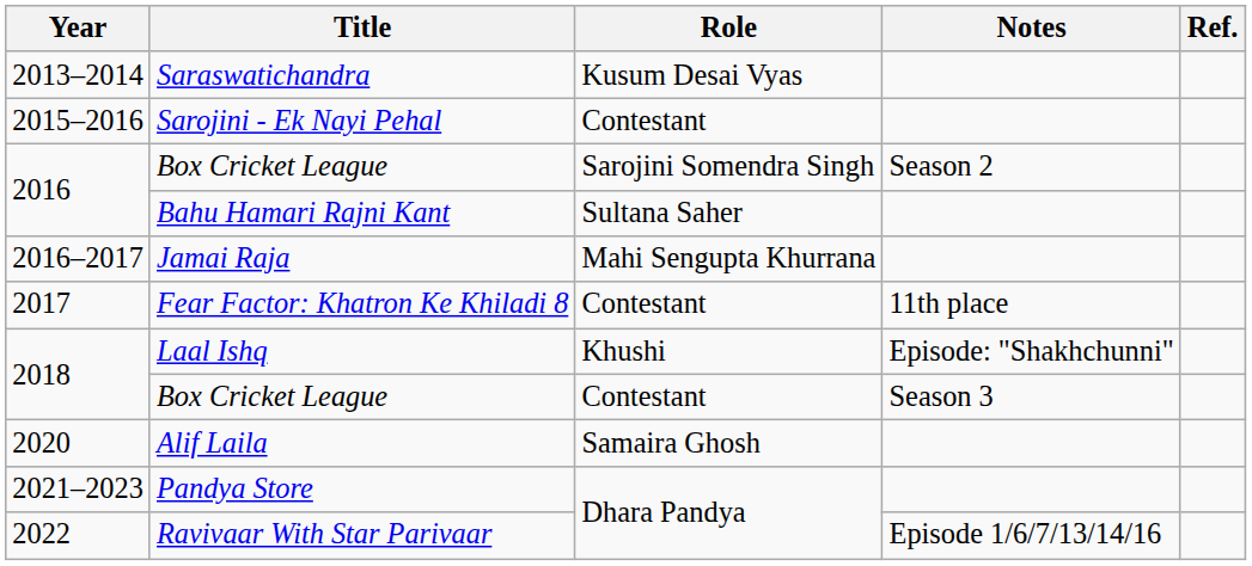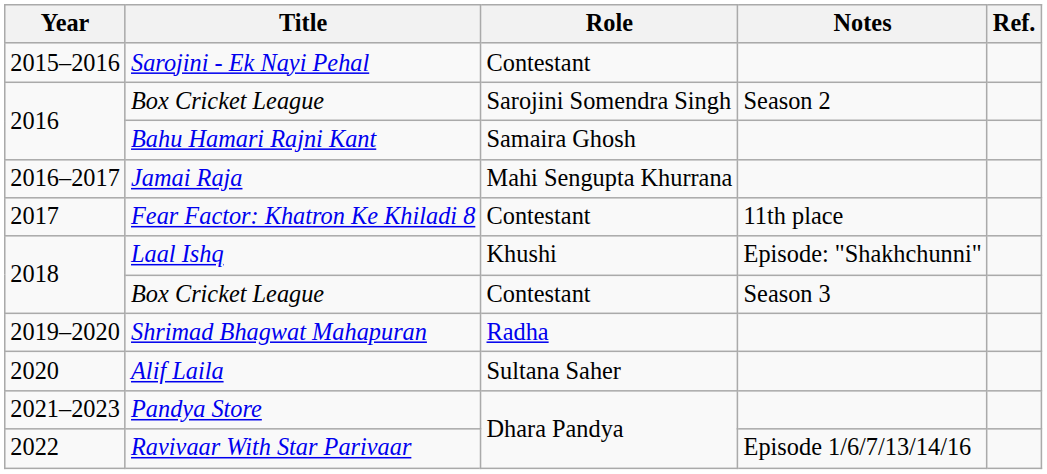- row: 2013–2014 | Saraswatichandra | Kusum Desai Vyas
Bahu Hamari Rajni Kant | Role: Sultana Saher -> Samaira Ghosh
+ row: 2019–2020 | Shrimad Bhagwat Mahapuran | Radha
Alif Laila | Role: Samaira Ghosh -> Sultana Saher
